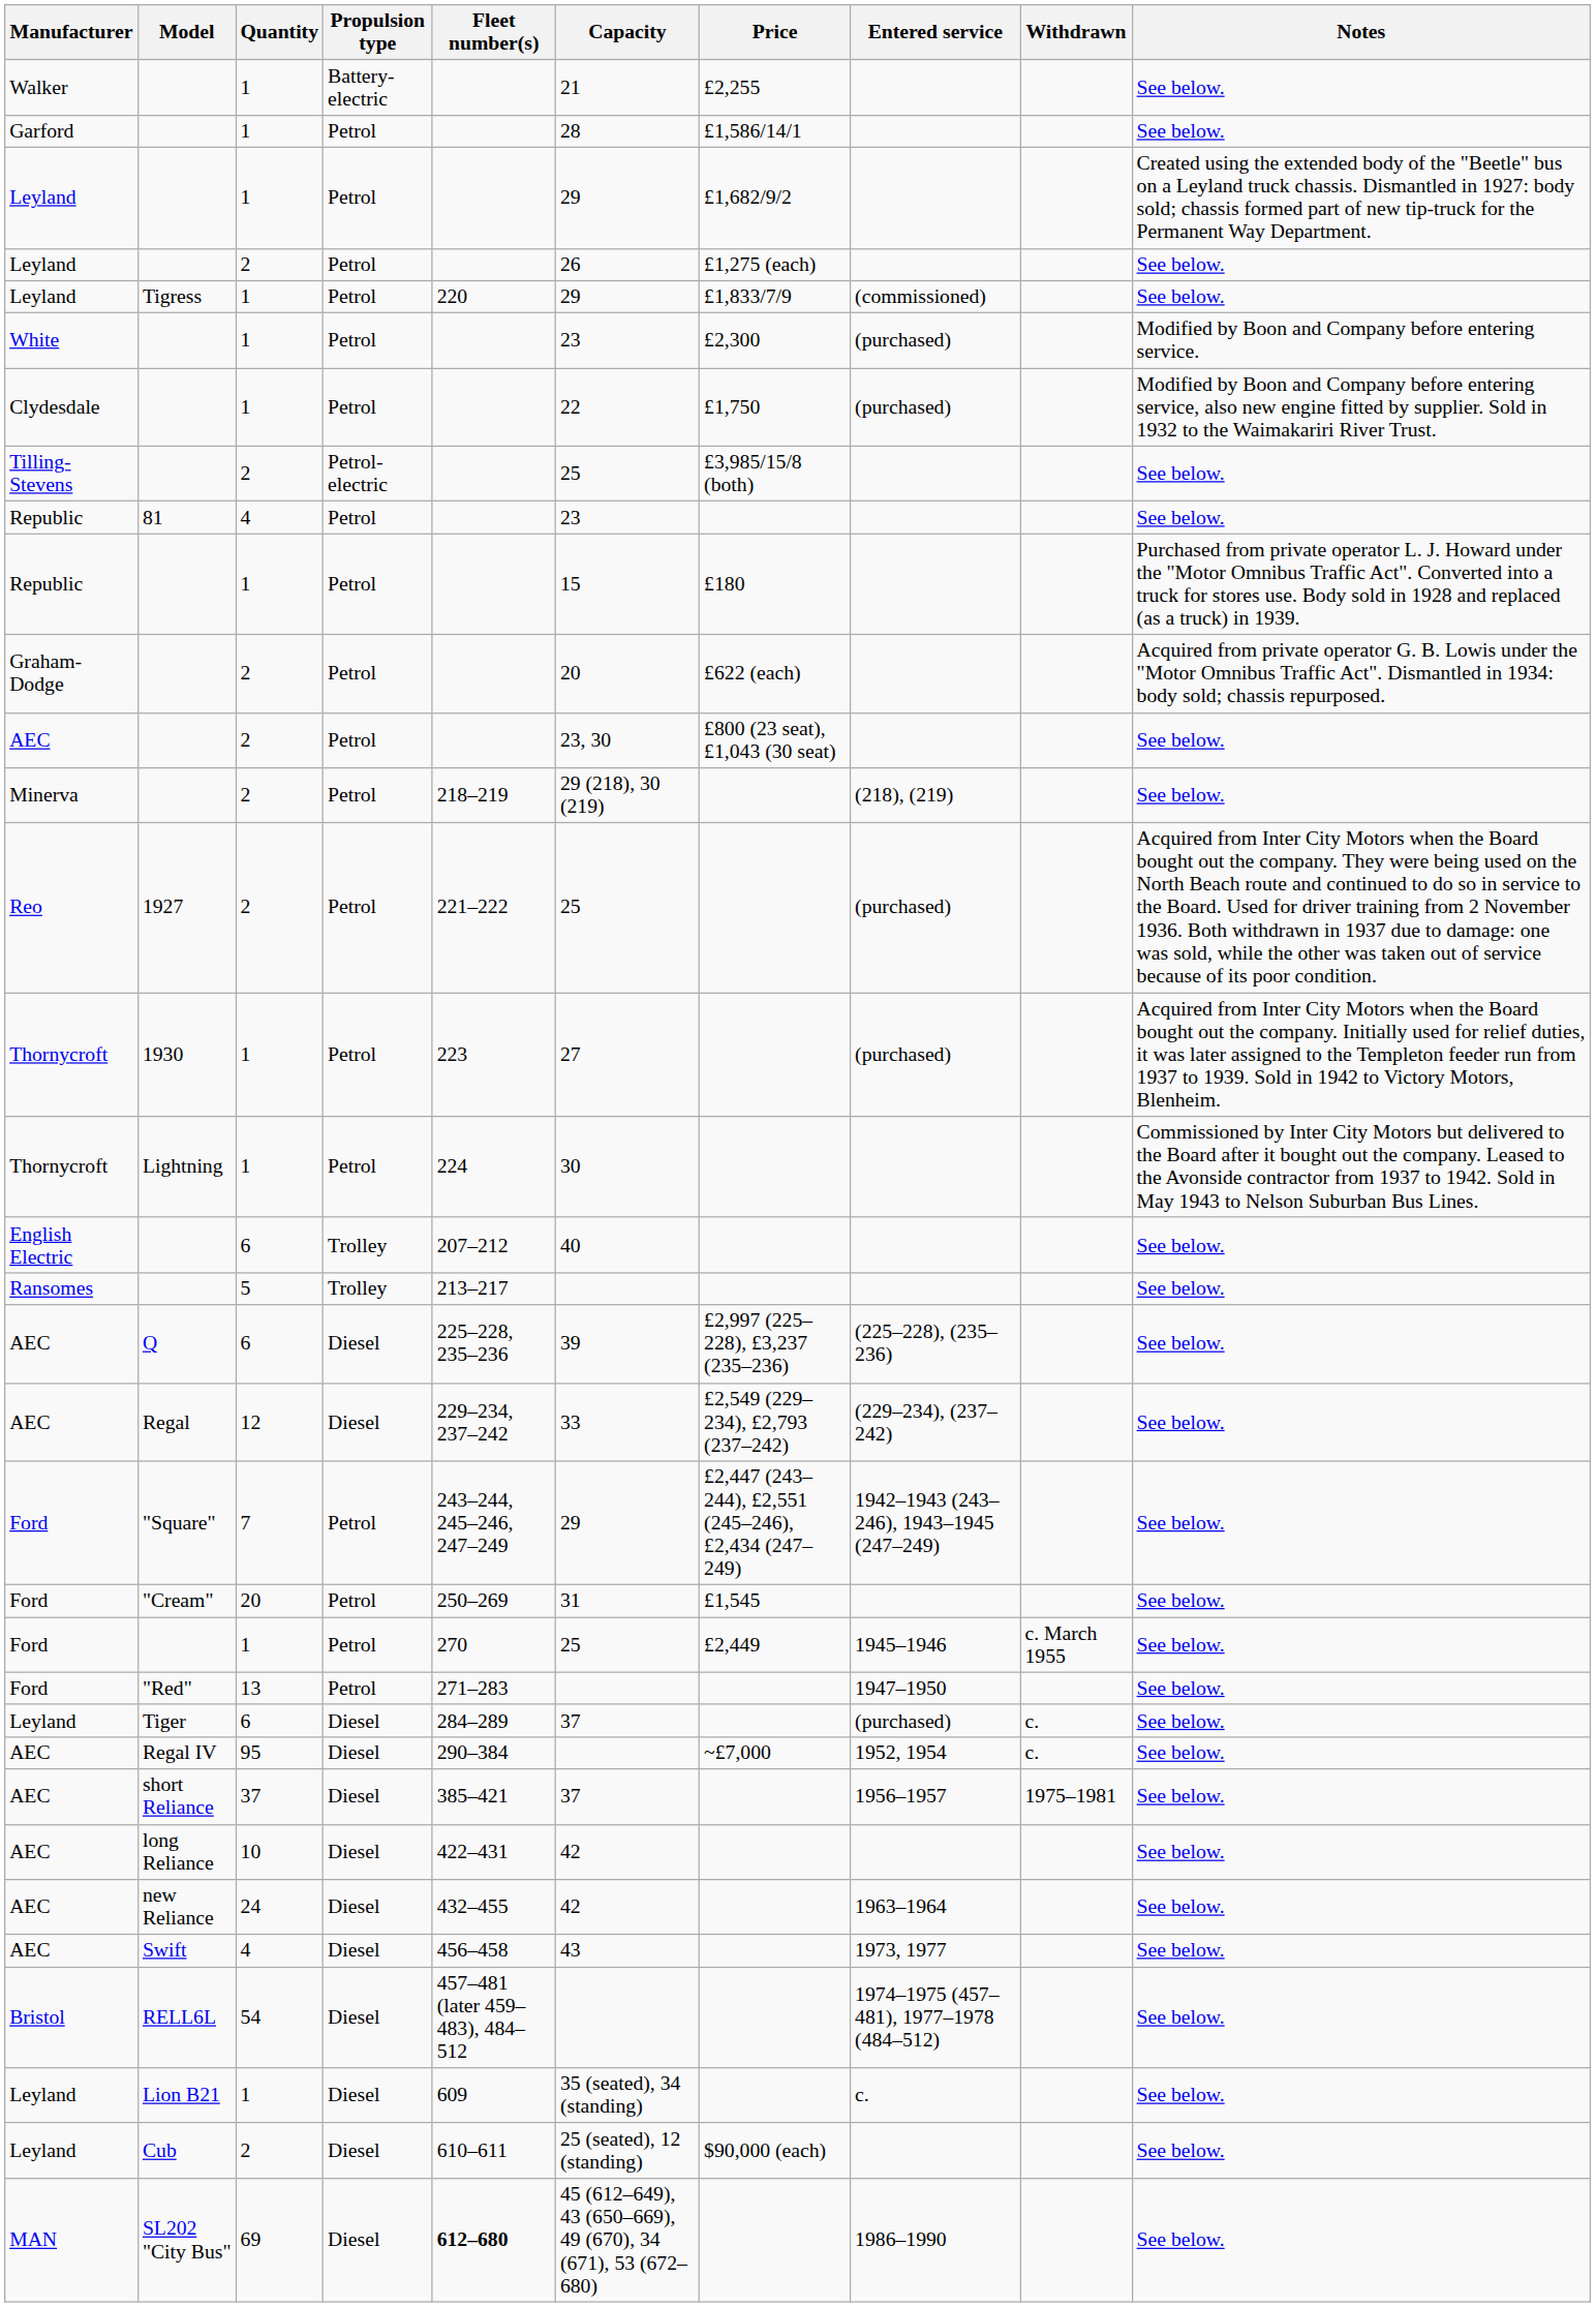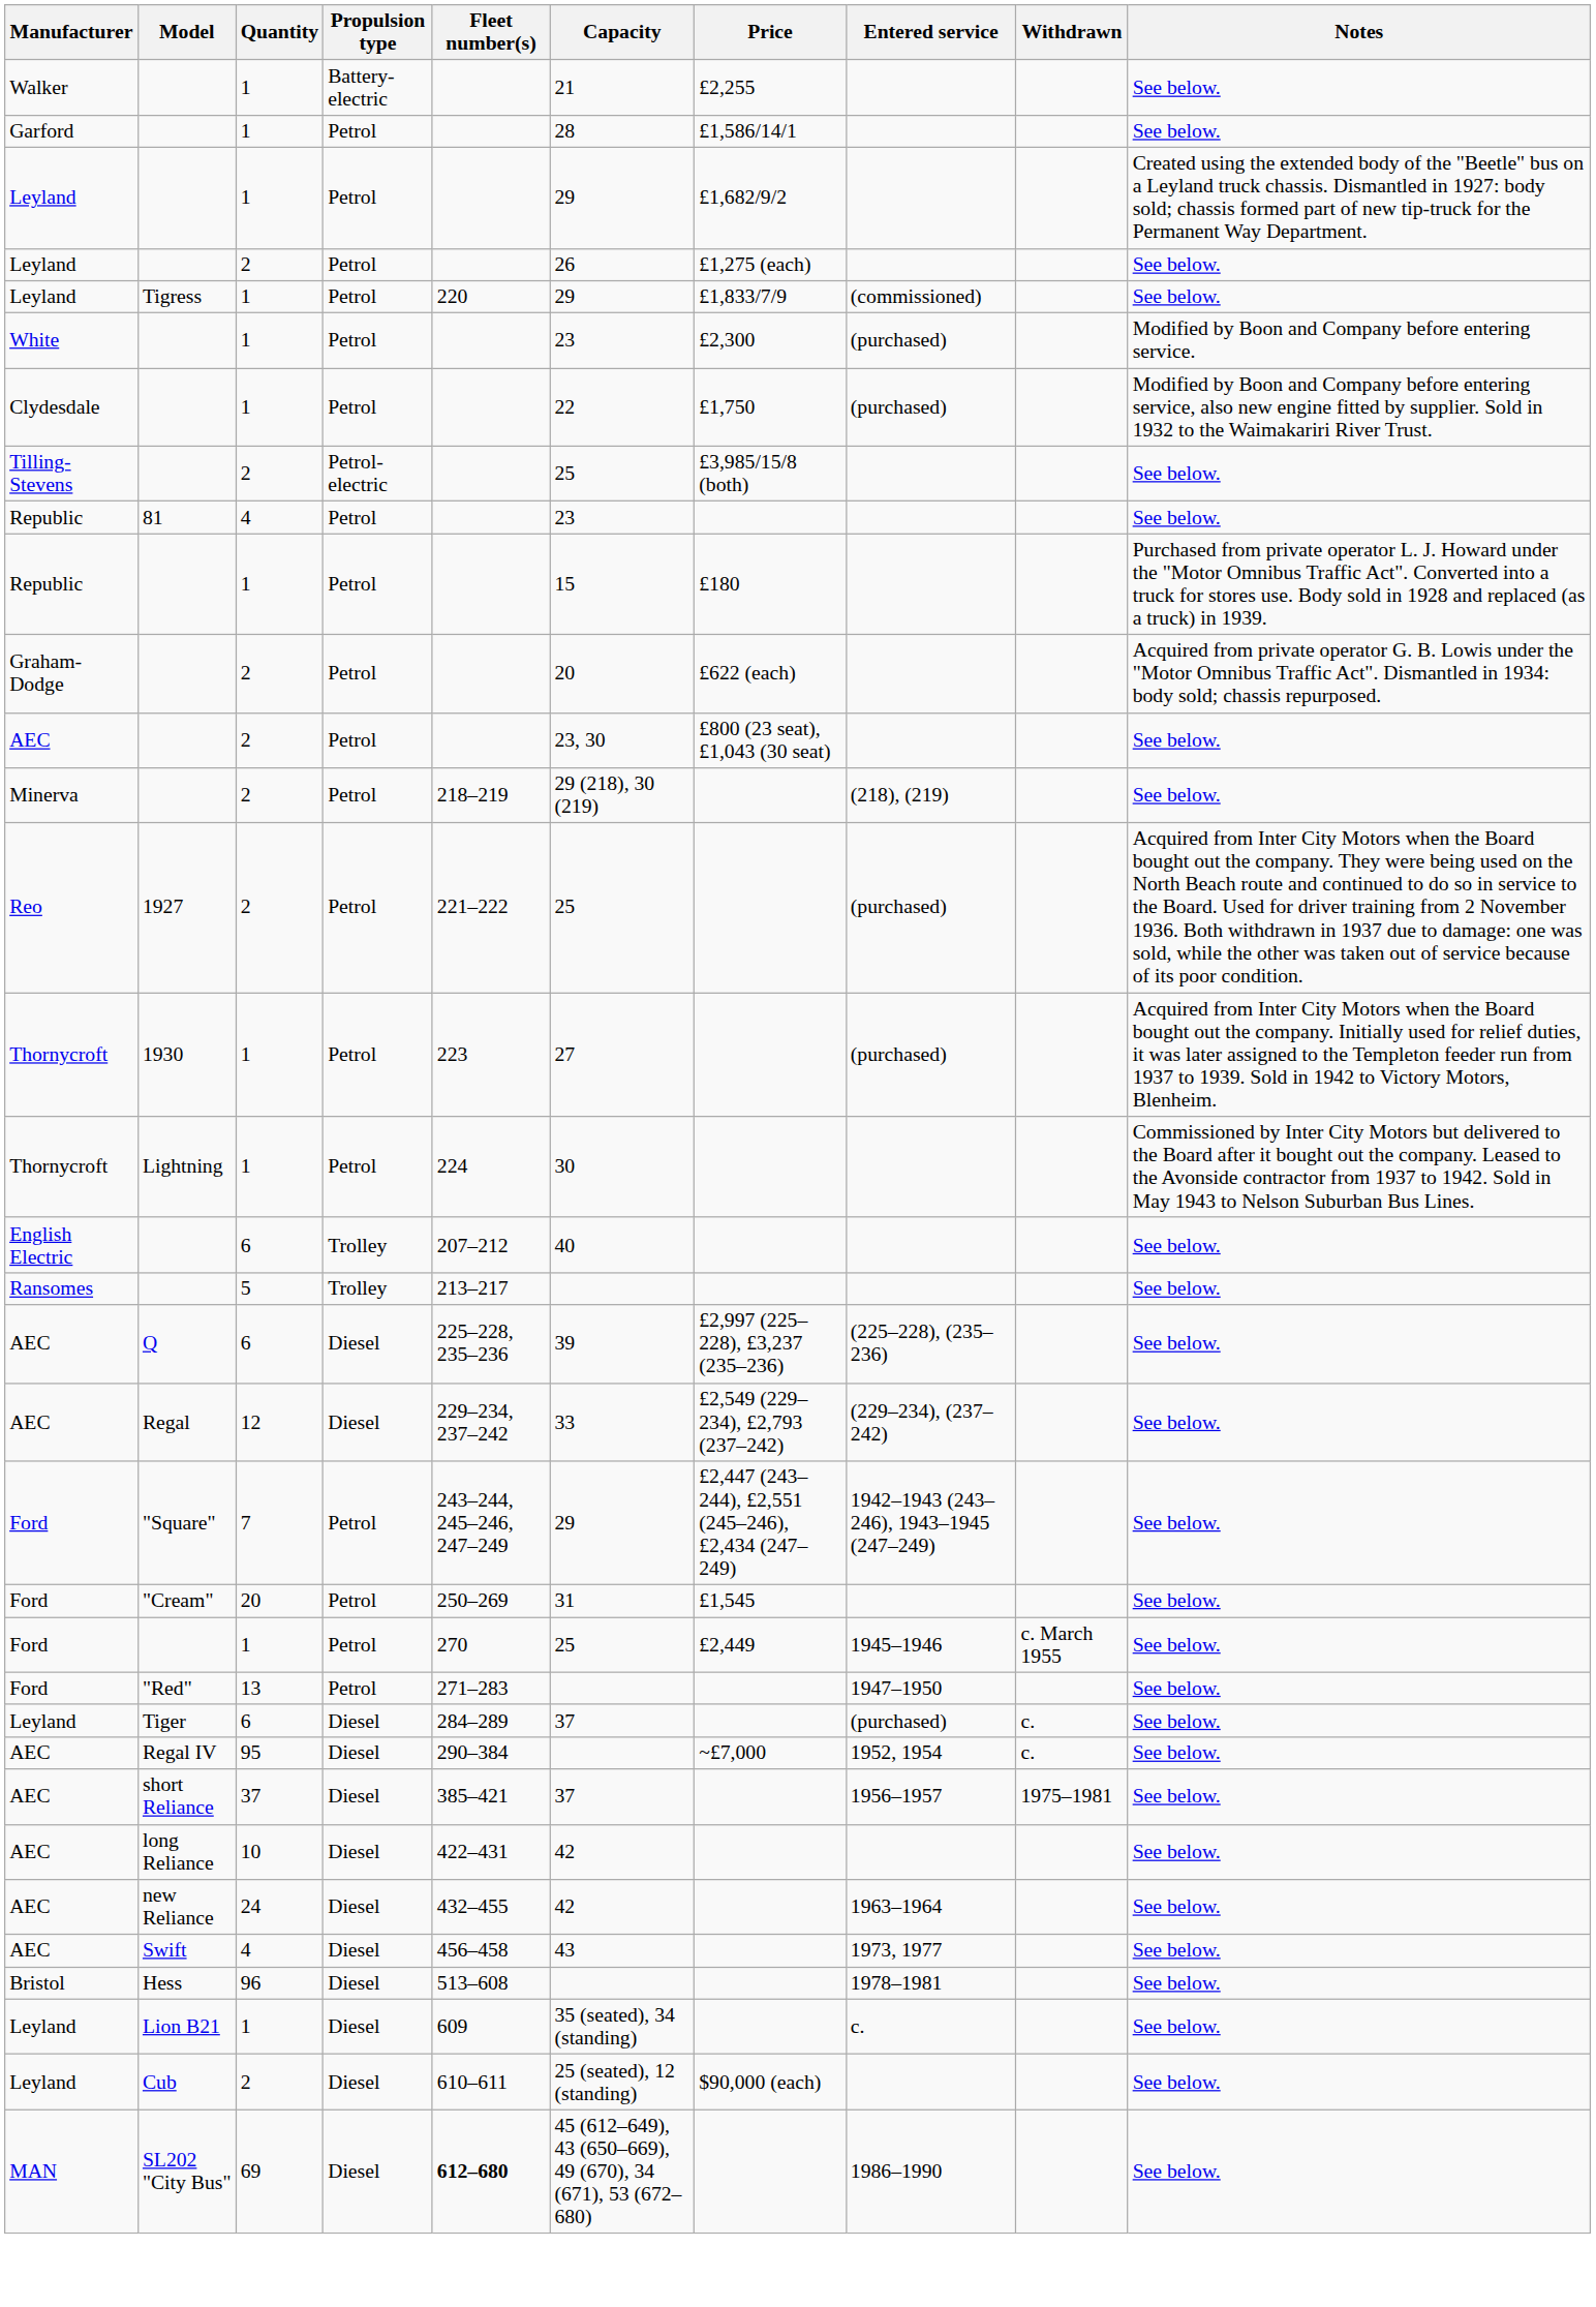- row: Bristol | RELL6L | 54 | Diesel | 457–481 (later 459–483), 484–512 | 1974–1975 (457–481), 1977–1978 (484–512) | See below.
+ row: Bristol | Hess | 96 | Diesel | 513–608 | 1978–1981 | See below.
